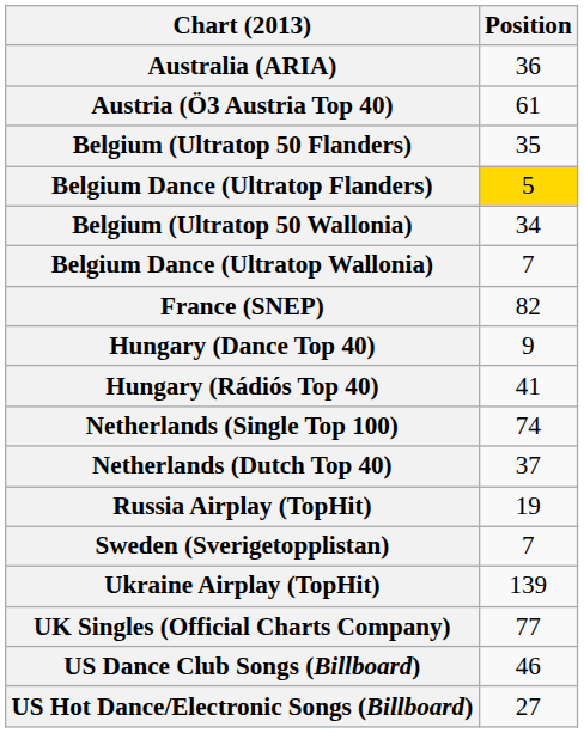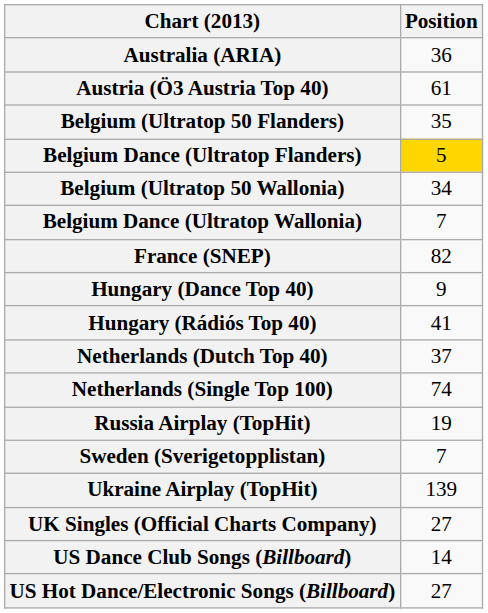rows swapped: Netherlands (Dutch Top 40) <-> Netherlands (Single Top 100)
UK Singles (Official Charts Company) | Position: 77 -> 27
US Dance Club Songs (Billboard) | Position: 46 -> 14
